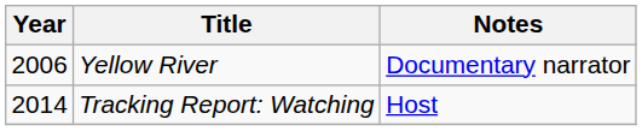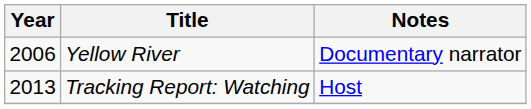Tracking Report: Watching | Year: 2014 -> 2013
